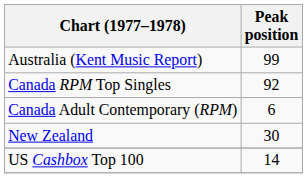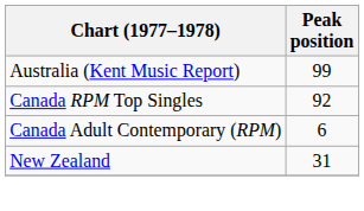New Zealand | Peak position: 30 -> 31
- row: US Cashbox Top 100 | 14
